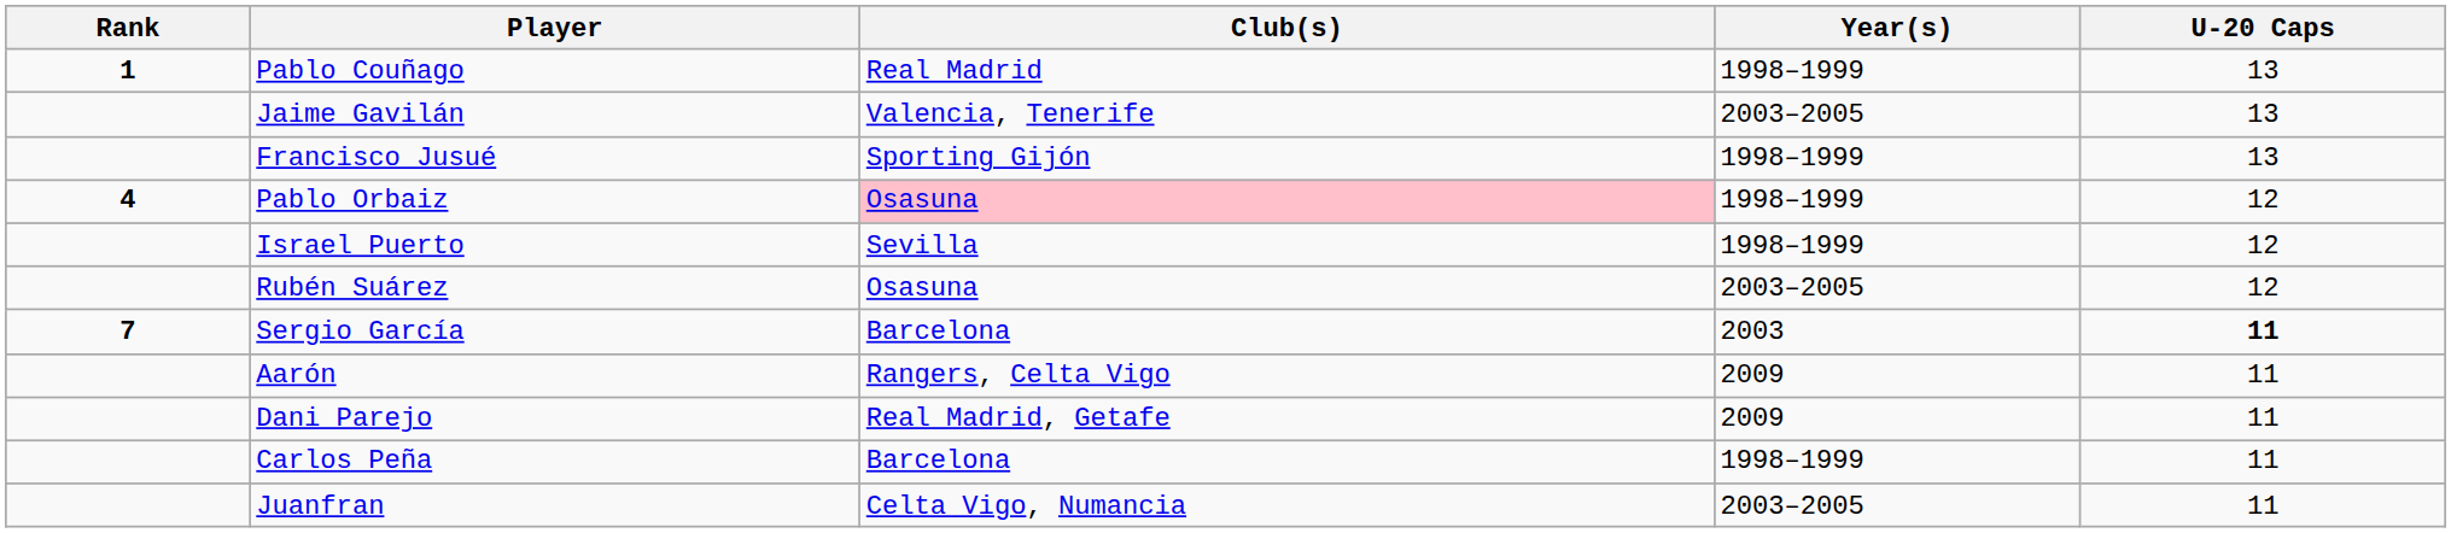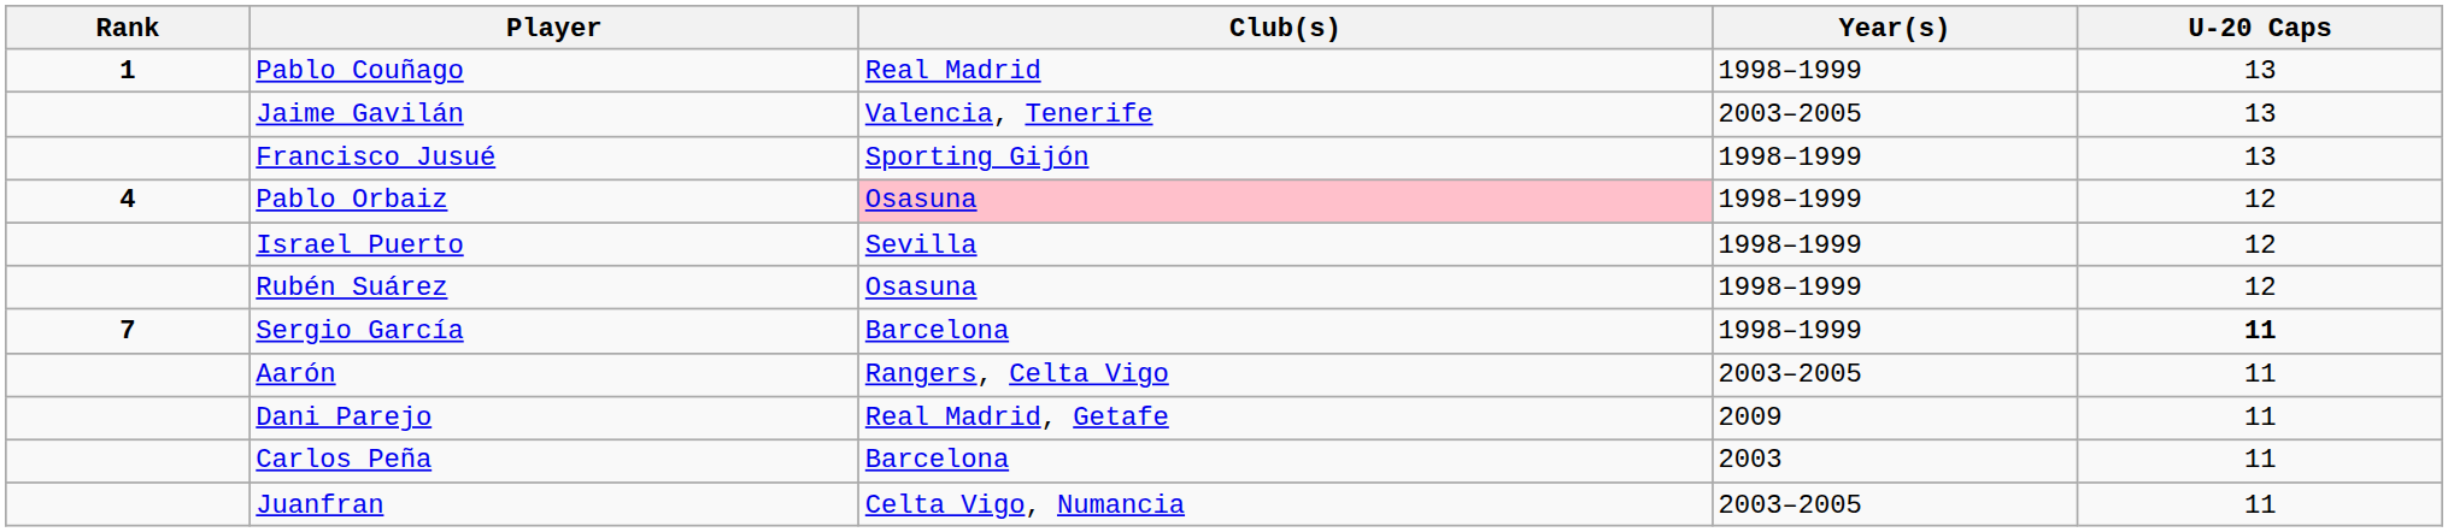Rubén Suárez | Year(s): 2003–2005 -> 1998–1999
Sergio García | Year(s): 2003 -> 1998–1999
Aarón | Year(s): 2009 -> 2003–2005
Carlos Peña | Year(s): 1998–1999 -> 2003
